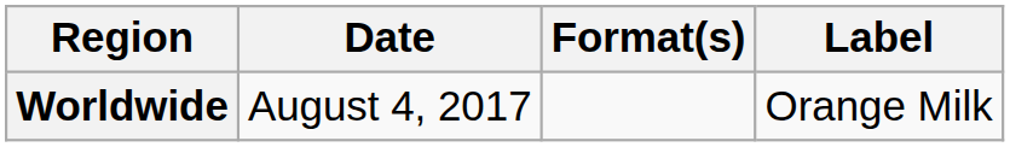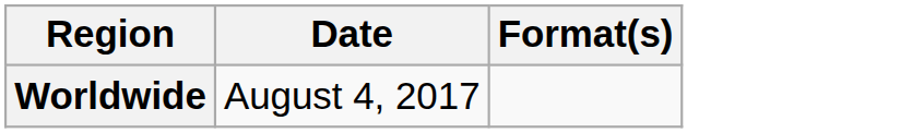- column: Label | Orange Milk
